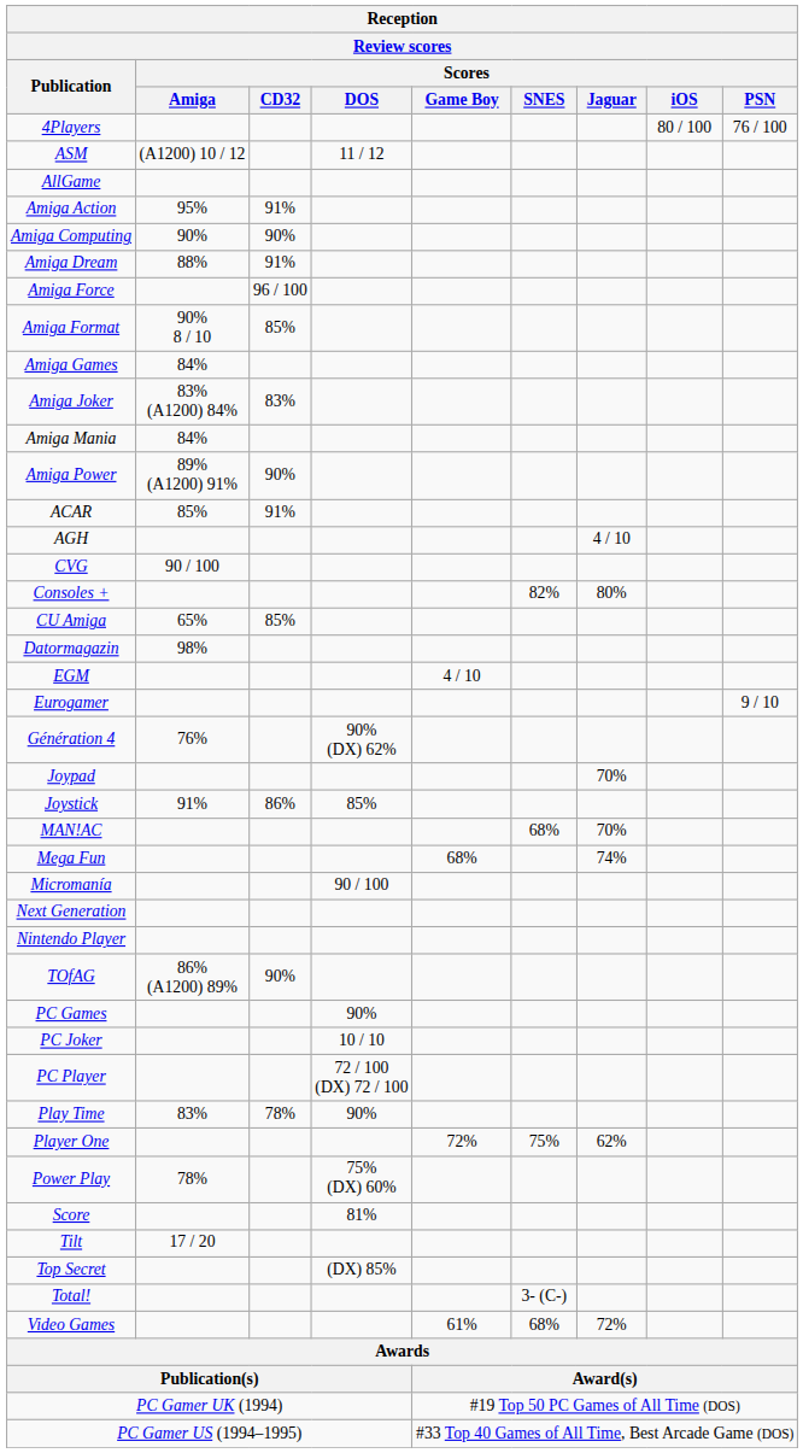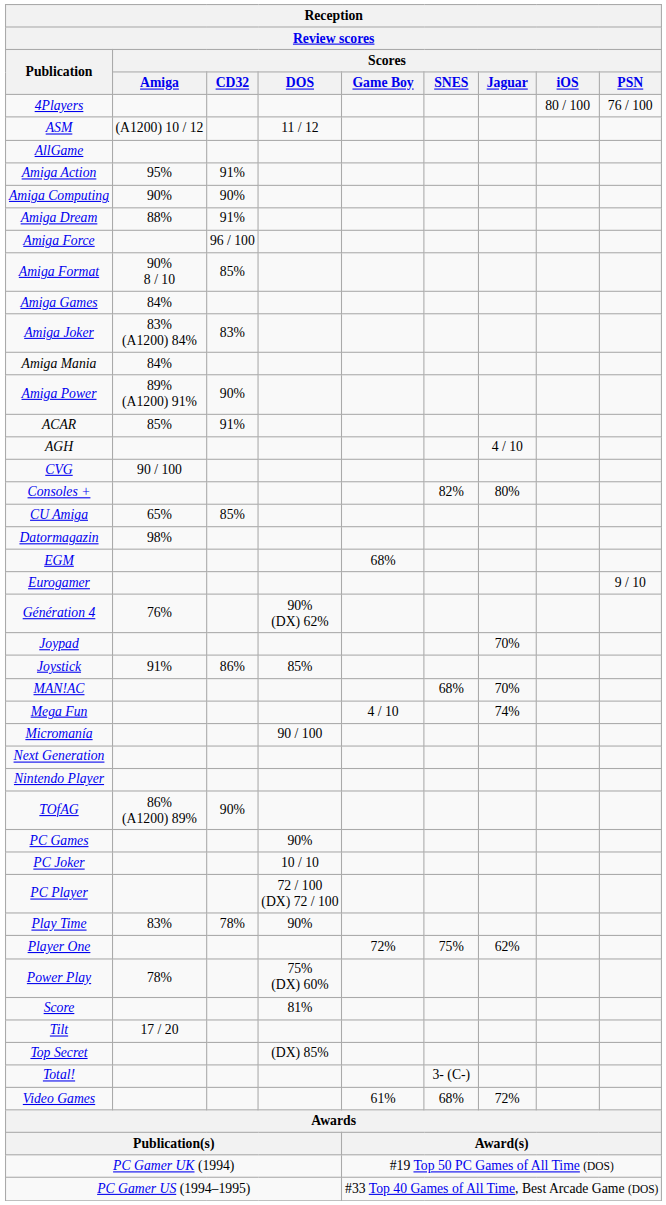EGM | Reception / Review scores / Scores / Game Boy: 4 / 10 -> 68%
Mega Fun | Reception / Review scores / Scores / Game Boy: 68% -> 4 / 10
